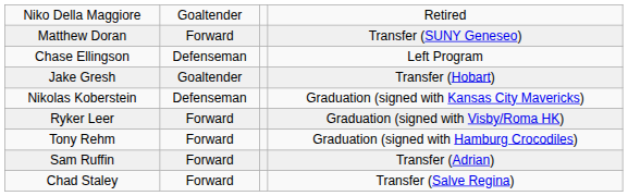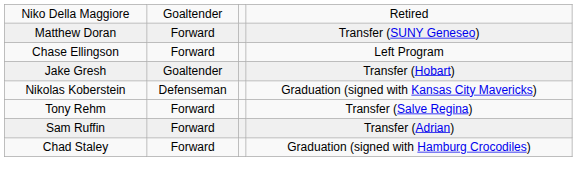Chase Ellingson | column 2: Defenseman -> Forward
- row: Ryker Leer | Forward | Graduation (signed with Visby/Roma HK)
Tony Rehm | column 4: Graduation (signed with Hamburg Crocodiles) -> Transfer (Salve Regina)
Chad Staley | column 4: Transfer (Salve Regina) -> Graduation (signed with Hamburg Crocodiles)
